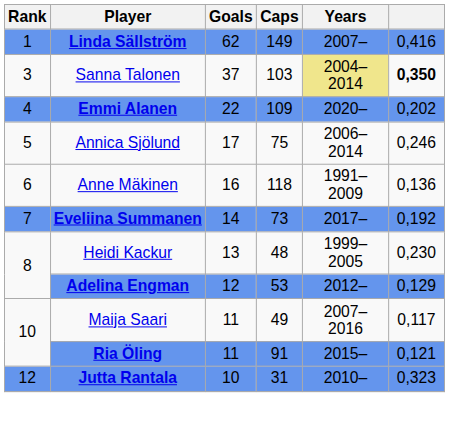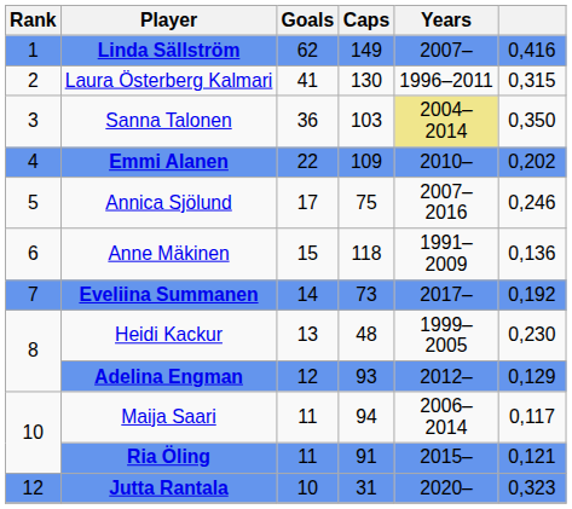+ row: 2 | Laura Österberg Kalmari | 41 | 130 | 1996–2011 | 0,315
Sanna Talonen | Goals: 37 -> 36
Sanna Talonen | column 6: bold -> normal
Emmi Alanen | Years: 2020– -> 2010–
Annica Sjölund | Years: 2006–2014 -> 2007–2016
Anne Mäkinen | Goals: 16 -> 15
Adelina Engman | Caps: 53 -> 93
Maija Saari | Caps: 49 -> 94
Maija Saari | Years: 2007–2016 -> 2006–2014
Jutta Rantala | Years: 2010– -> 2020–
